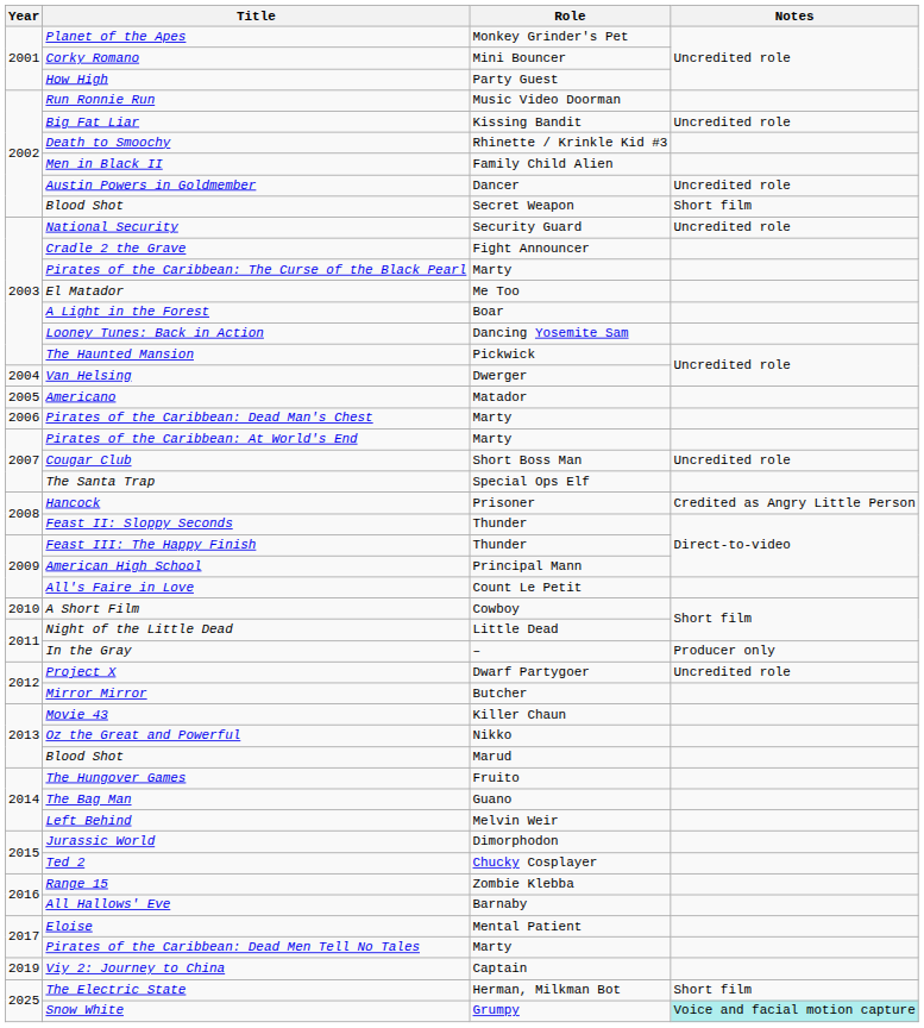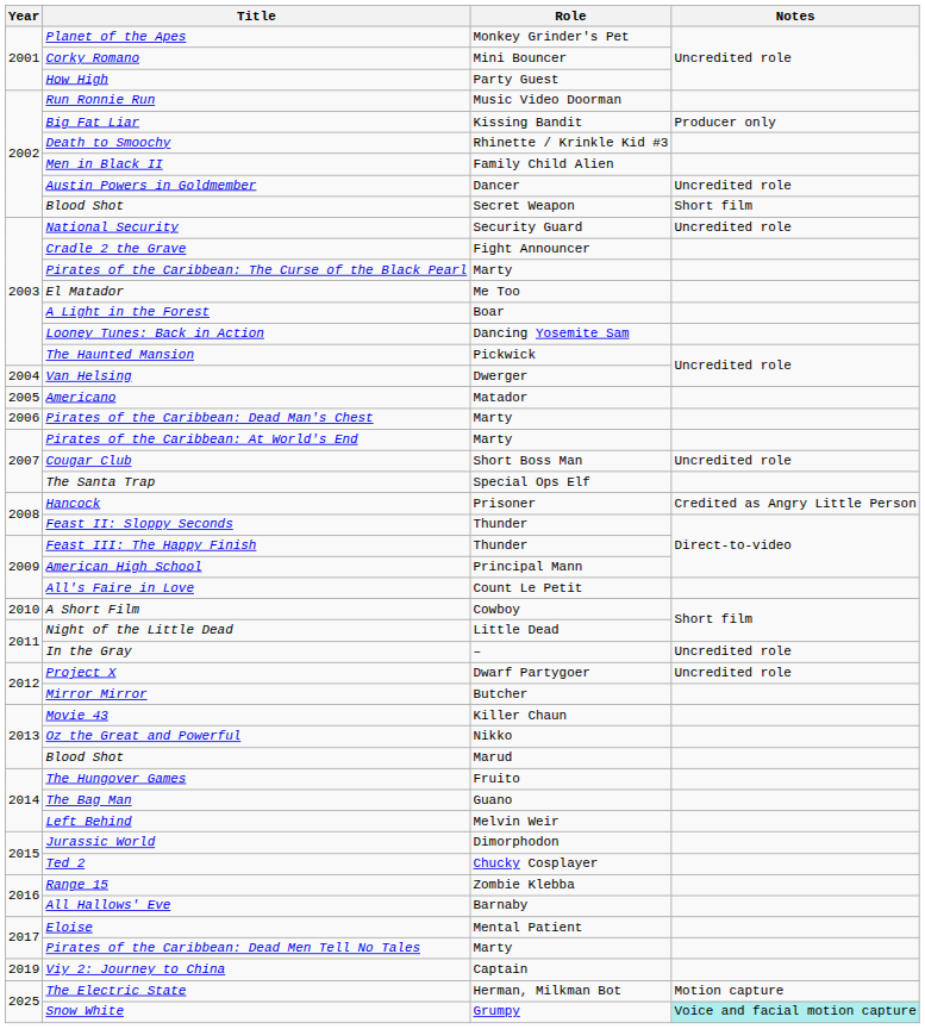Big Fat Liar | Notes: Uncredited role -> Producer only
In the Gray | Notes: Producer only -> Uncredited role
The Electric State | Notes: Short film -> Motion capture
